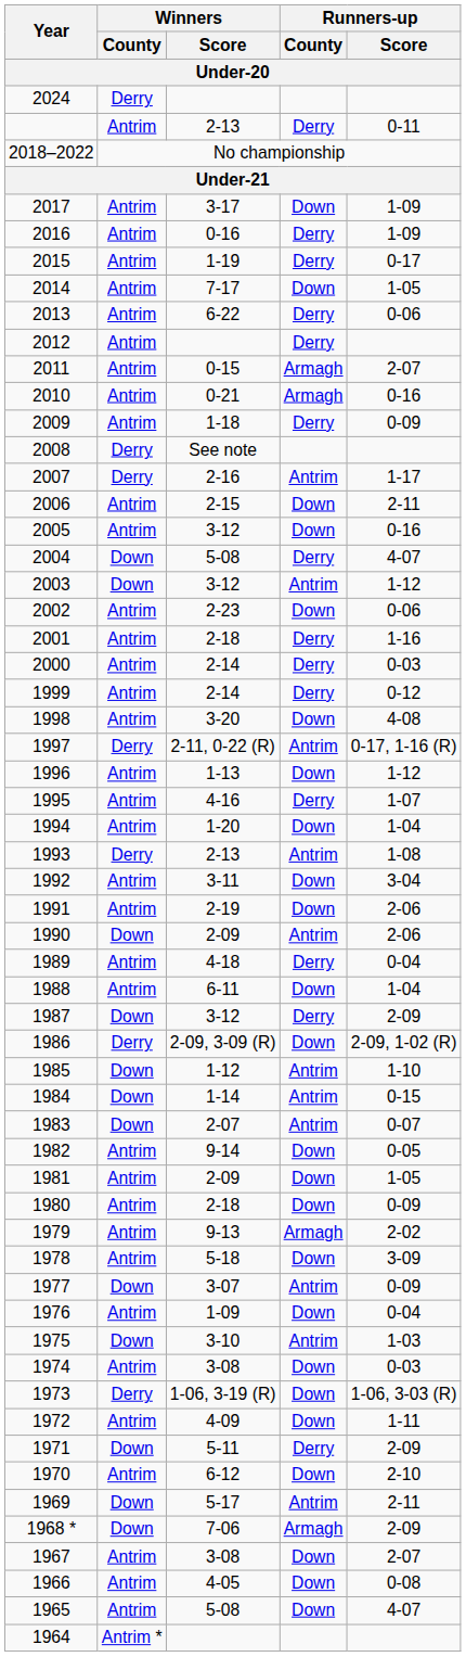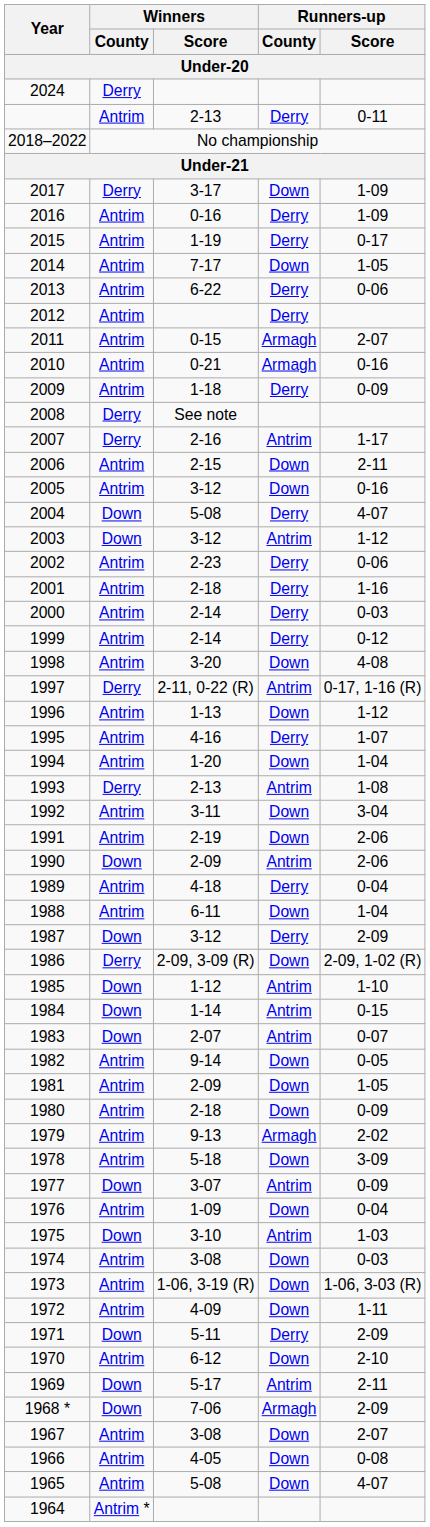2017 | Winners / County: Antrim -> Derry
2002 | Runners-up / County: Down -> Derry
1973 | Winners / County: Derry -> Antrim
